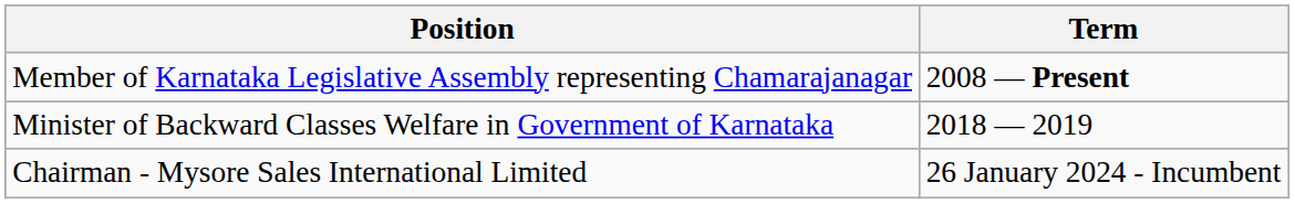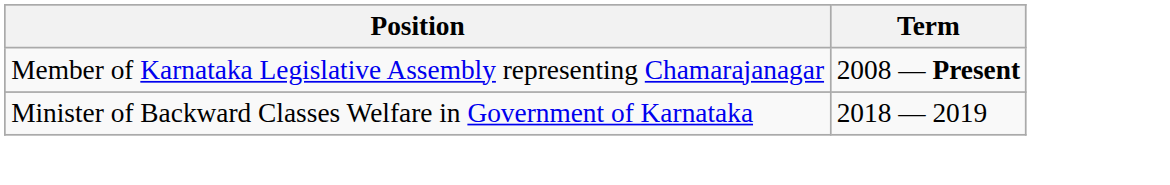- row: Chairman - Mysore Sales International Limited | 26 January 2024 - Incumbent
